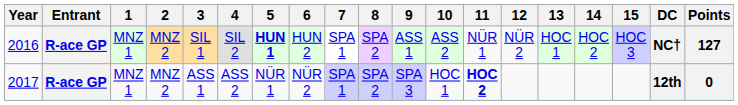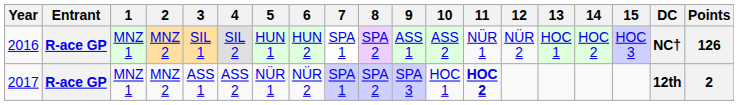2016 | 5: bold -> normal
2016 | Points: 127 -> 126
2017 | Points: 0 -> 2
